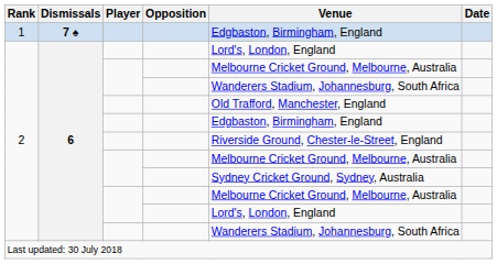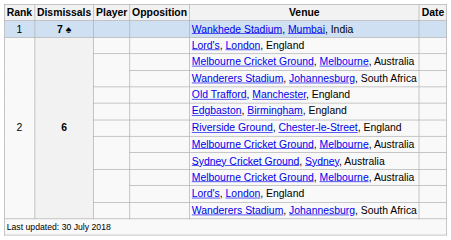1 | Venue: Edgbaston, Birmingham, England -> Wankhede Stadium, Mumbai, India
